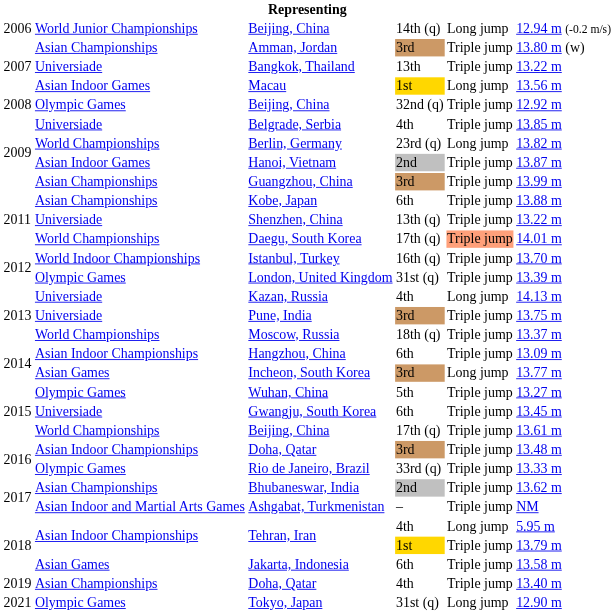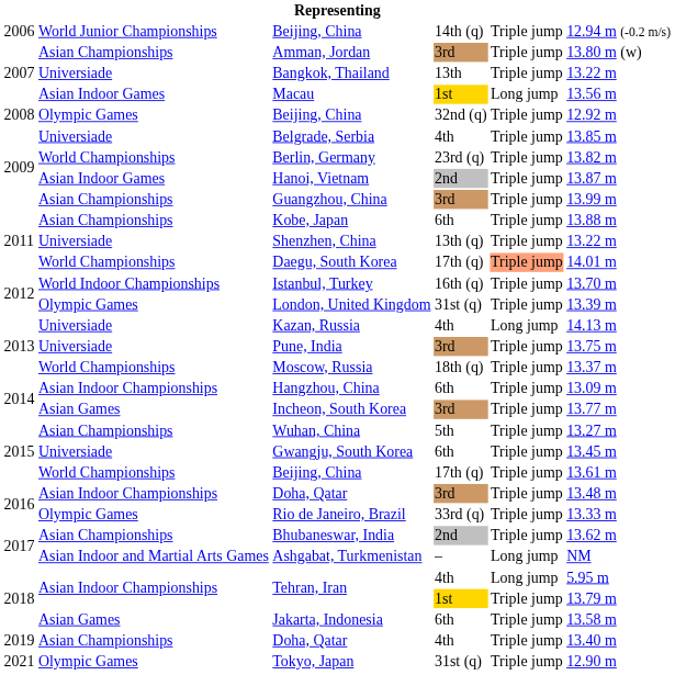Beijing, China / 14th (q) | column 5: Long jump -> Triple jump
Berlin, Germany | column 5: Long jump -> Triple jump
Incheon, South Korea | column 5: Long jump -> Triple jump
Wuhan, China | column 2: Olympic Games -> Asian Championships
Ashgabat, Turkmenistan | column 5: Triple jump -> Long jump
Tokyo, Japan | column 5: Long jump -> Triple jump
